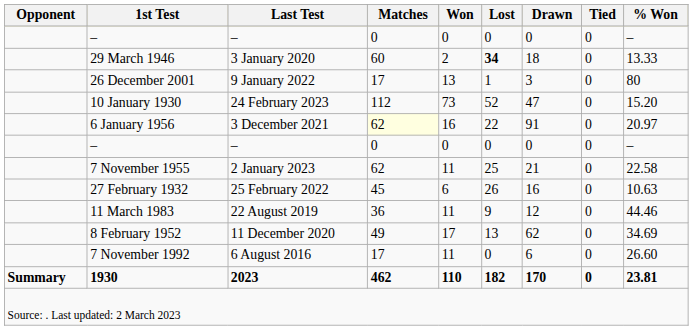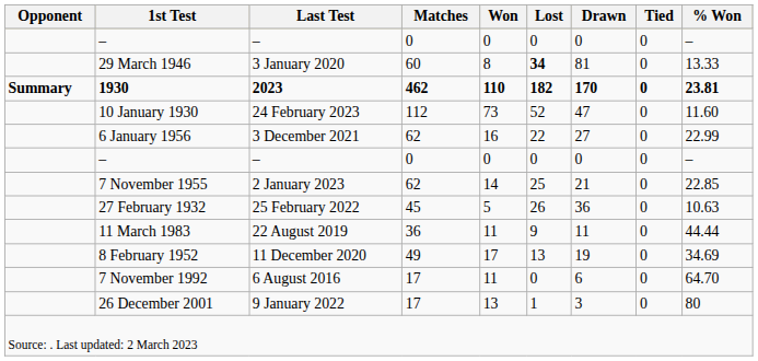29 March 1946 | Won: 2 -> 8
29 March 1946 | Drawn: 18 -> 81
rows swapped: 26 December 2001 <-> 1930
10 January 1930 | % Won: 15.20 -> 11.60
6 January 1956 | Matches: lightyellow background -> no background
6 January 1956 | Drawn: 91 -> 27
6 January 1956 | % Won: 20.97 -> 22.99
7 November 1955 | Won: 11 -> 14
7 November 1955 | % Won: 22.58 -> 22.85
27 February 1932 | Won: 6 -> 5
27 February 1932 | Drawn: 16 -> 36
11 March 1983 | Drawn: 12 -> 11
11 March 1983 | % Won: 44.46 -> 44.44
8 February 1952 | Drawn: 62 -> 19
7 November 1992 | % Won: 26.60 -> 64.70
